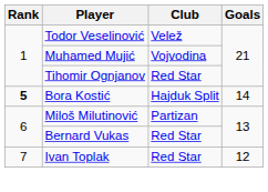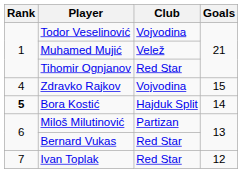Todor Veselinović | Club: Velež -> Vojvodina
Muhamed Mujić | Club: Vojvodina -> Velež
+ row: 4 | Zdravko Rajkov | Vojvodina | 15
